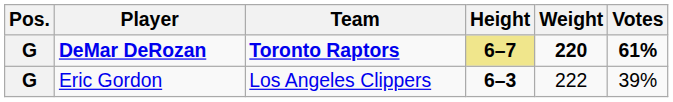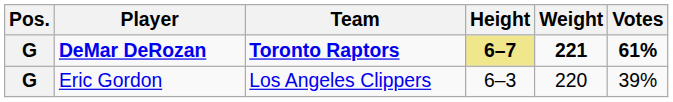DeMar DeRozan | Weight: 220 -> 221
Eric Gordon | Height: bold -> normal
Eric Gordon | Weight: 222 -> 220
